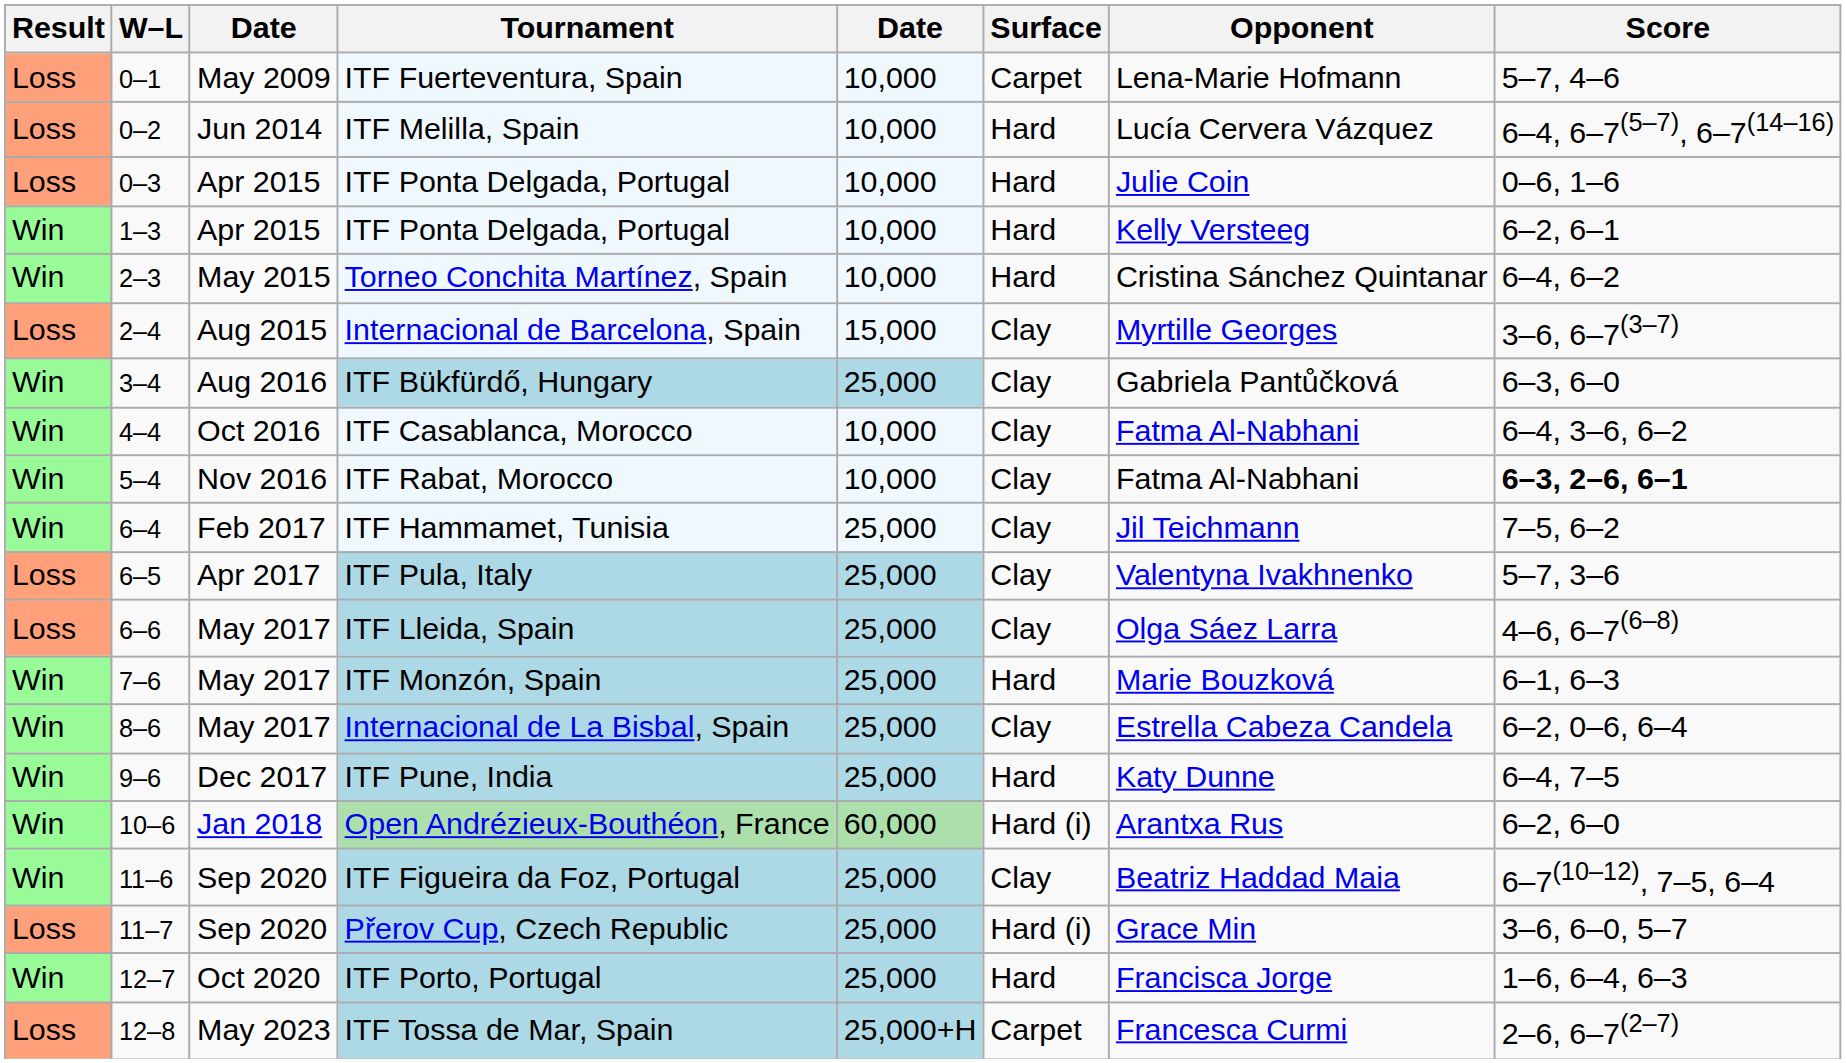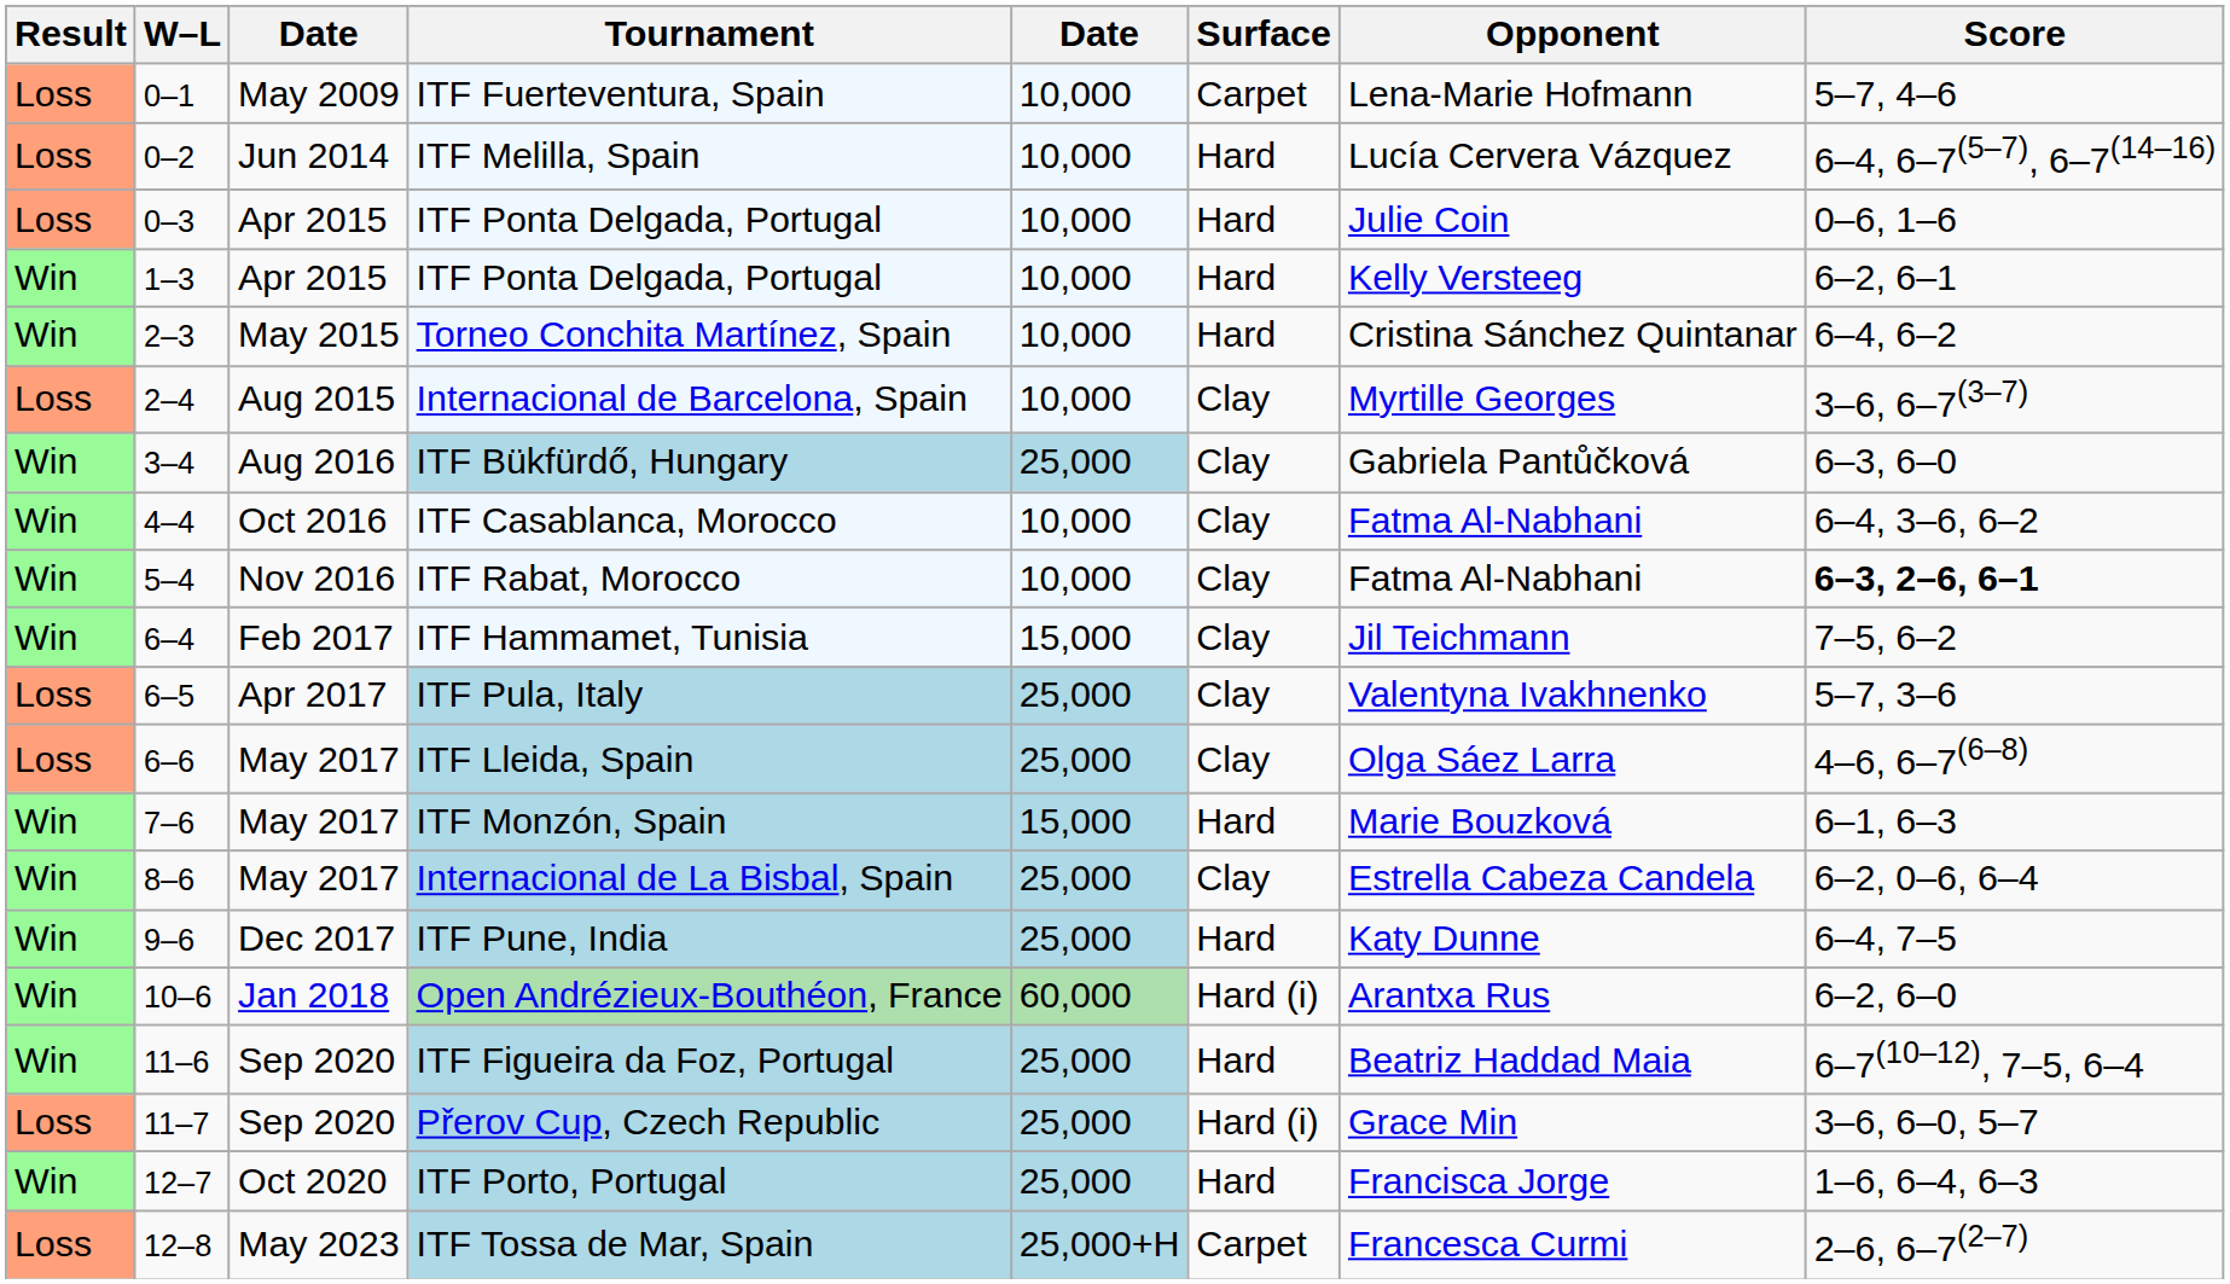Internacional de Barcelona, Spain | column 5: 15,000 -> 10,000
ITF Hammamet, Tunisia | column 5: 25,000 -> 15,000
ITF Monzón, Spain | column 5: 25,000 -> 15,000
ITF Figueira da Foz, Portugal | Surface: Clay -> Hard
